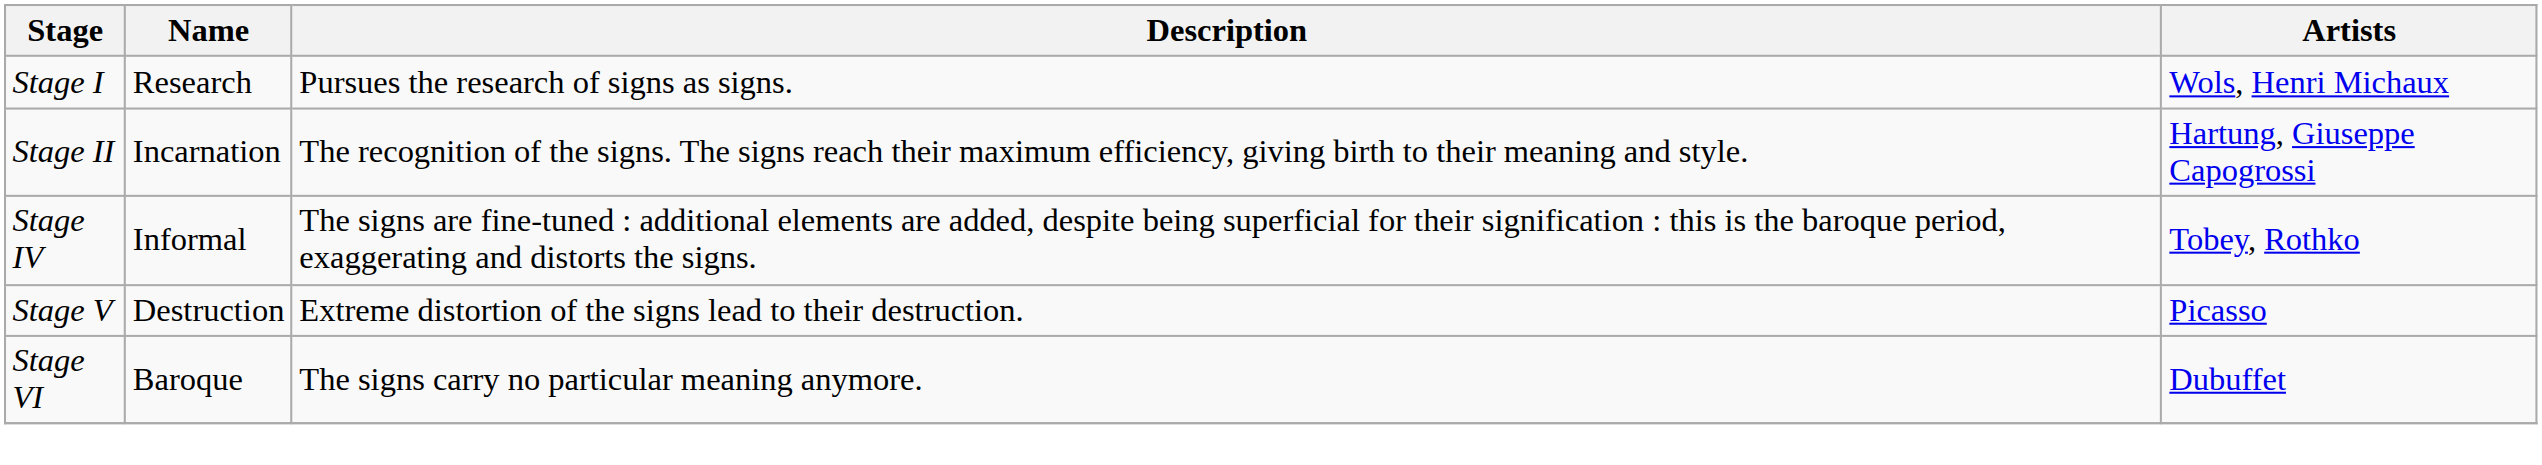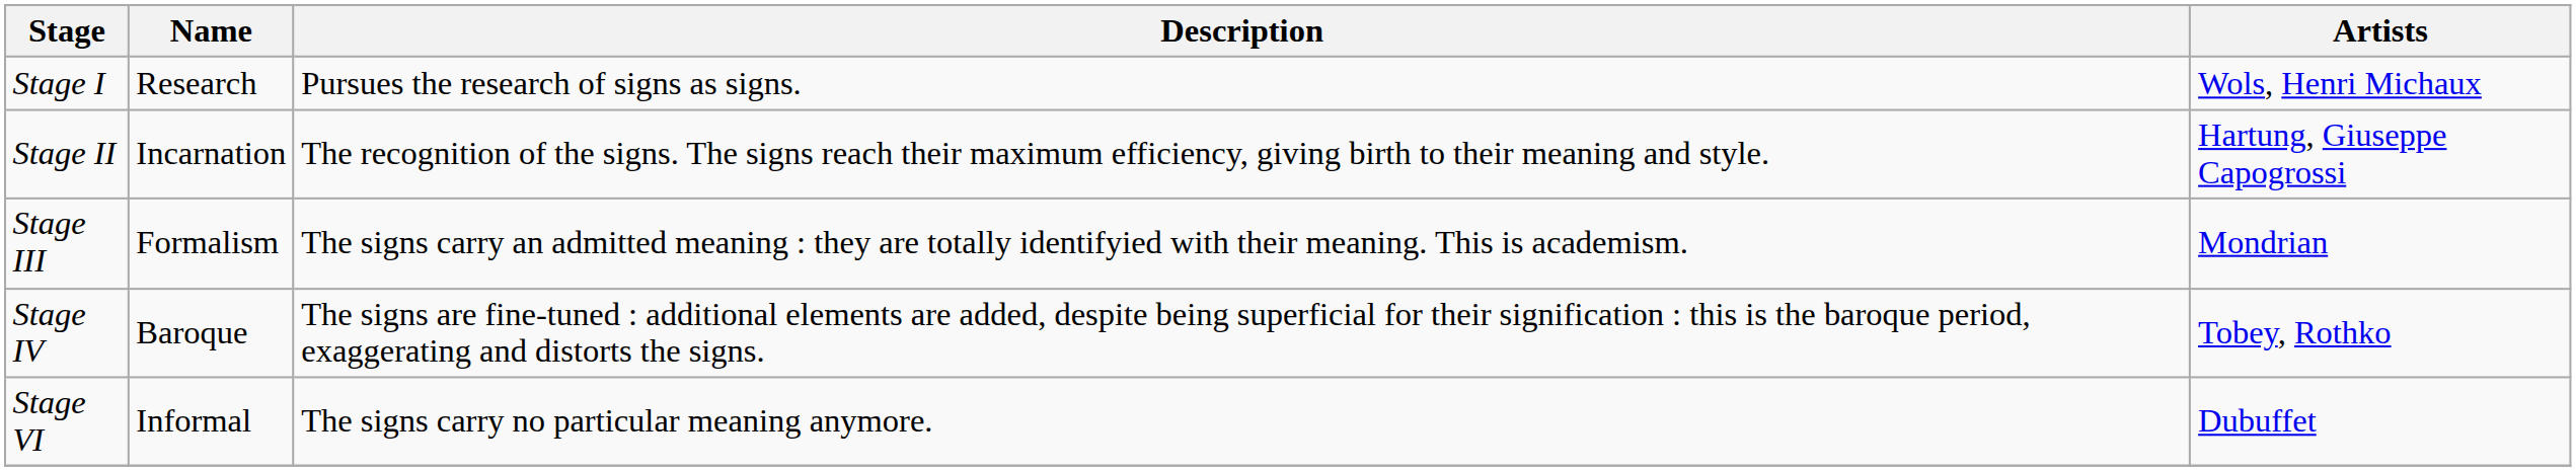+ row: Stage III | Formalism | The signs carry an admitted meaning : they are totally identifyied with their meaning. This is academism. | Mondrian
Stage IV | Name: Informal -> Baroque
- row: Stage V | Destruction | Extreme distortion of the signs lead to their destruction. | Picasso
Stage VI | Name: Baroque -> Informal
